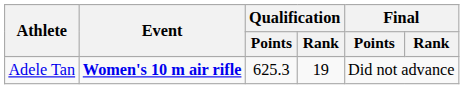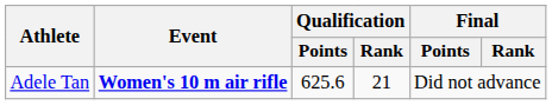Adele Tan | Qualification / Points: 625.3 -> 625.6
Adele Tan | Qualification / Rank: 19 -> 21
